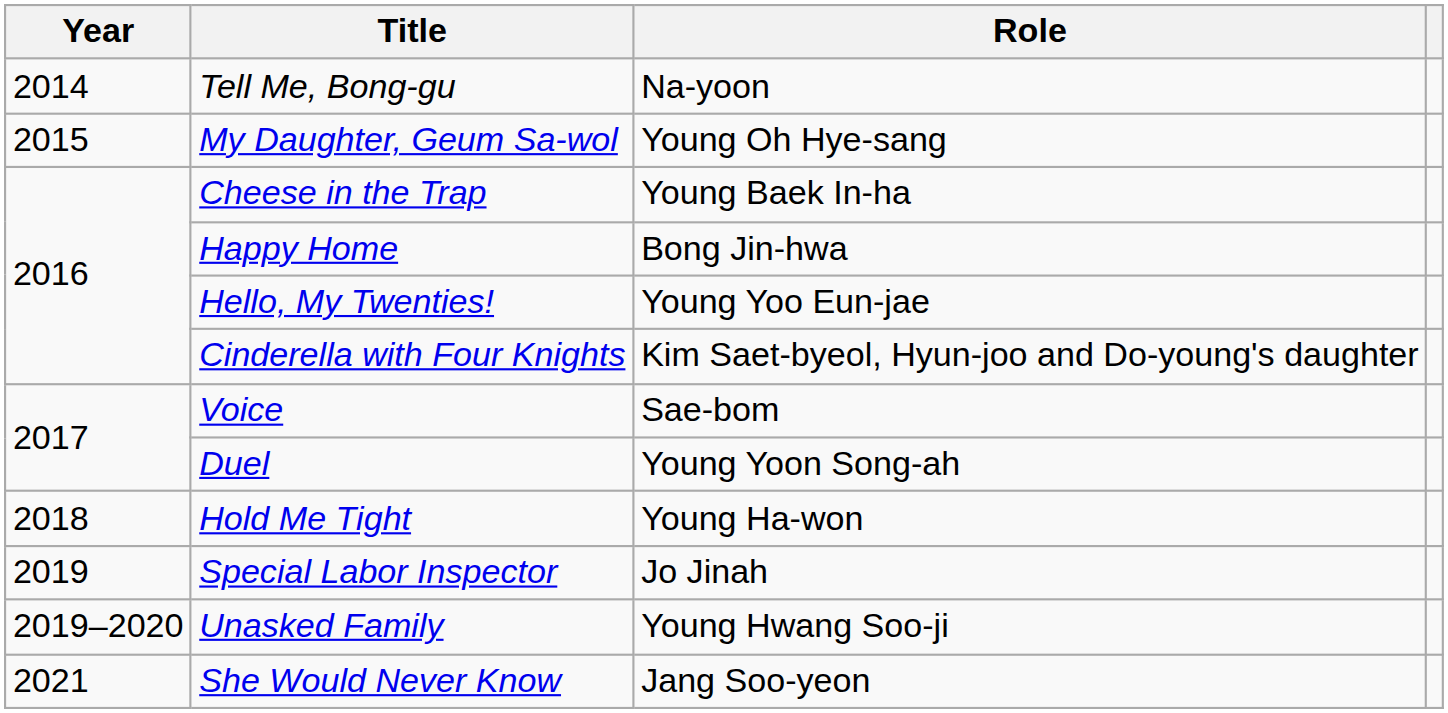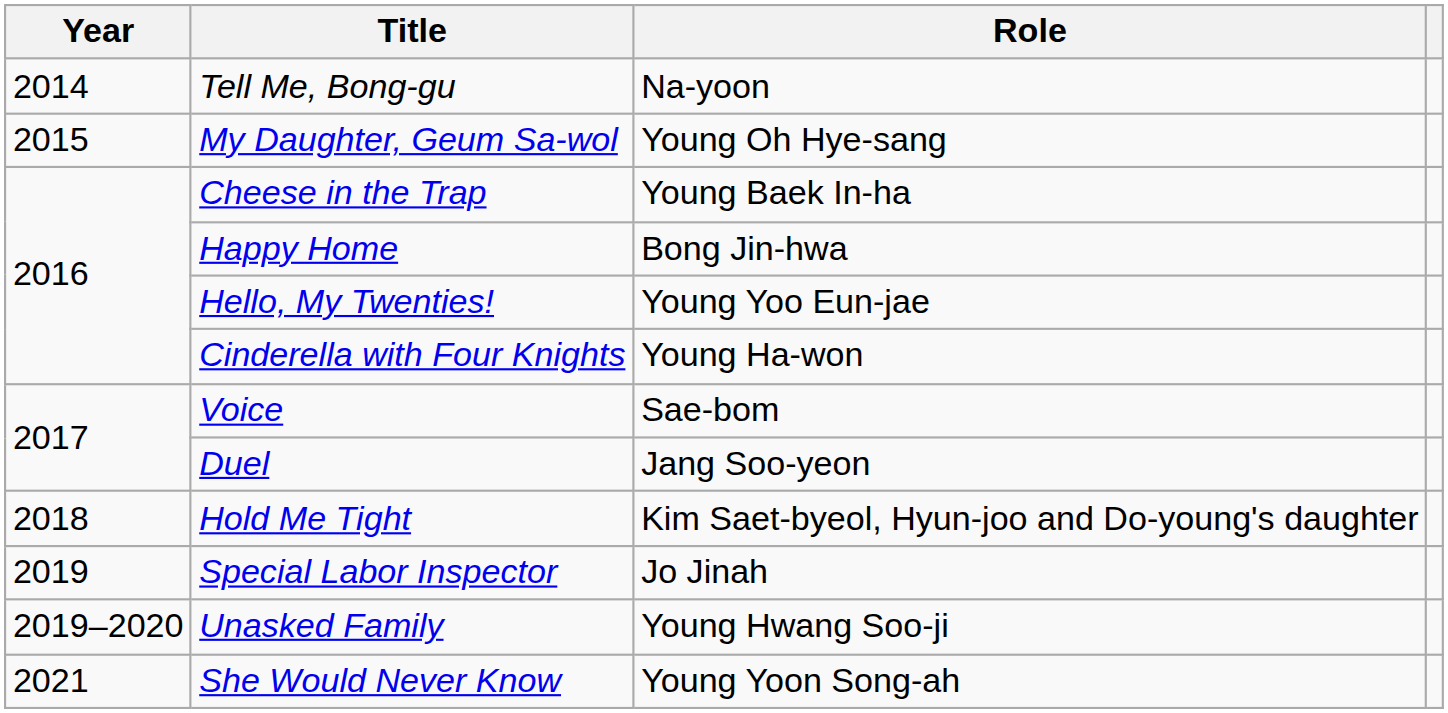Cinderella with Four Knights | Role: Kim Saet-byeol, Hyun-joo and Do-young's daughter -> Young Ha-won
Duel | Role: Young Yoon Song-ah -> Jang Soo-yeon
Hold Me Tight | Role: Young Ha-won -> Kim Saet-byeol, Hyun-joo and Do-young's daughter
She Would Never Know | Role: Jang Soo-yeon -> Young Yoon Song-ah
